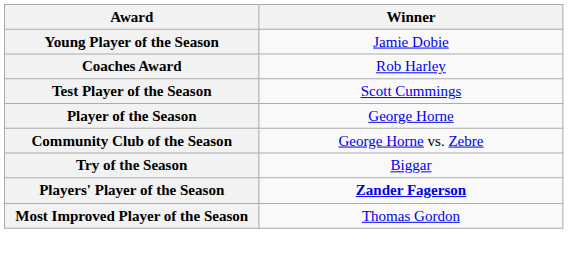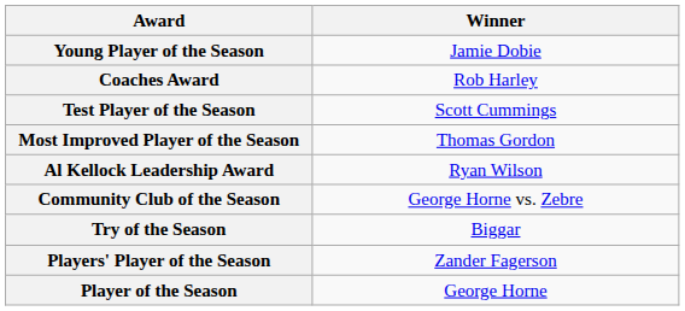rows swapped: Most Improved Player of the Season <-> Player of the Season
+ row: Al Kellock Leadership Award | Ryan Wilson
Players' Player of the Season | Winner: bold -> normal
